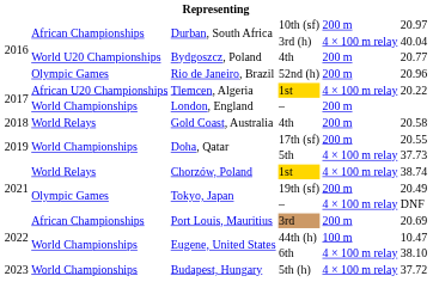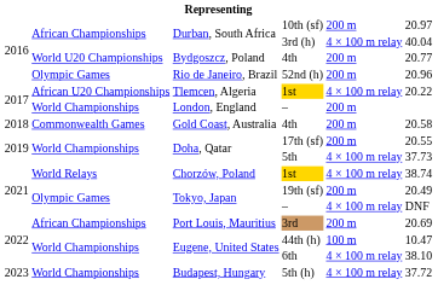Gold Coast, Australia / 4th | column 2: World Relays -> Commonwealth Games
